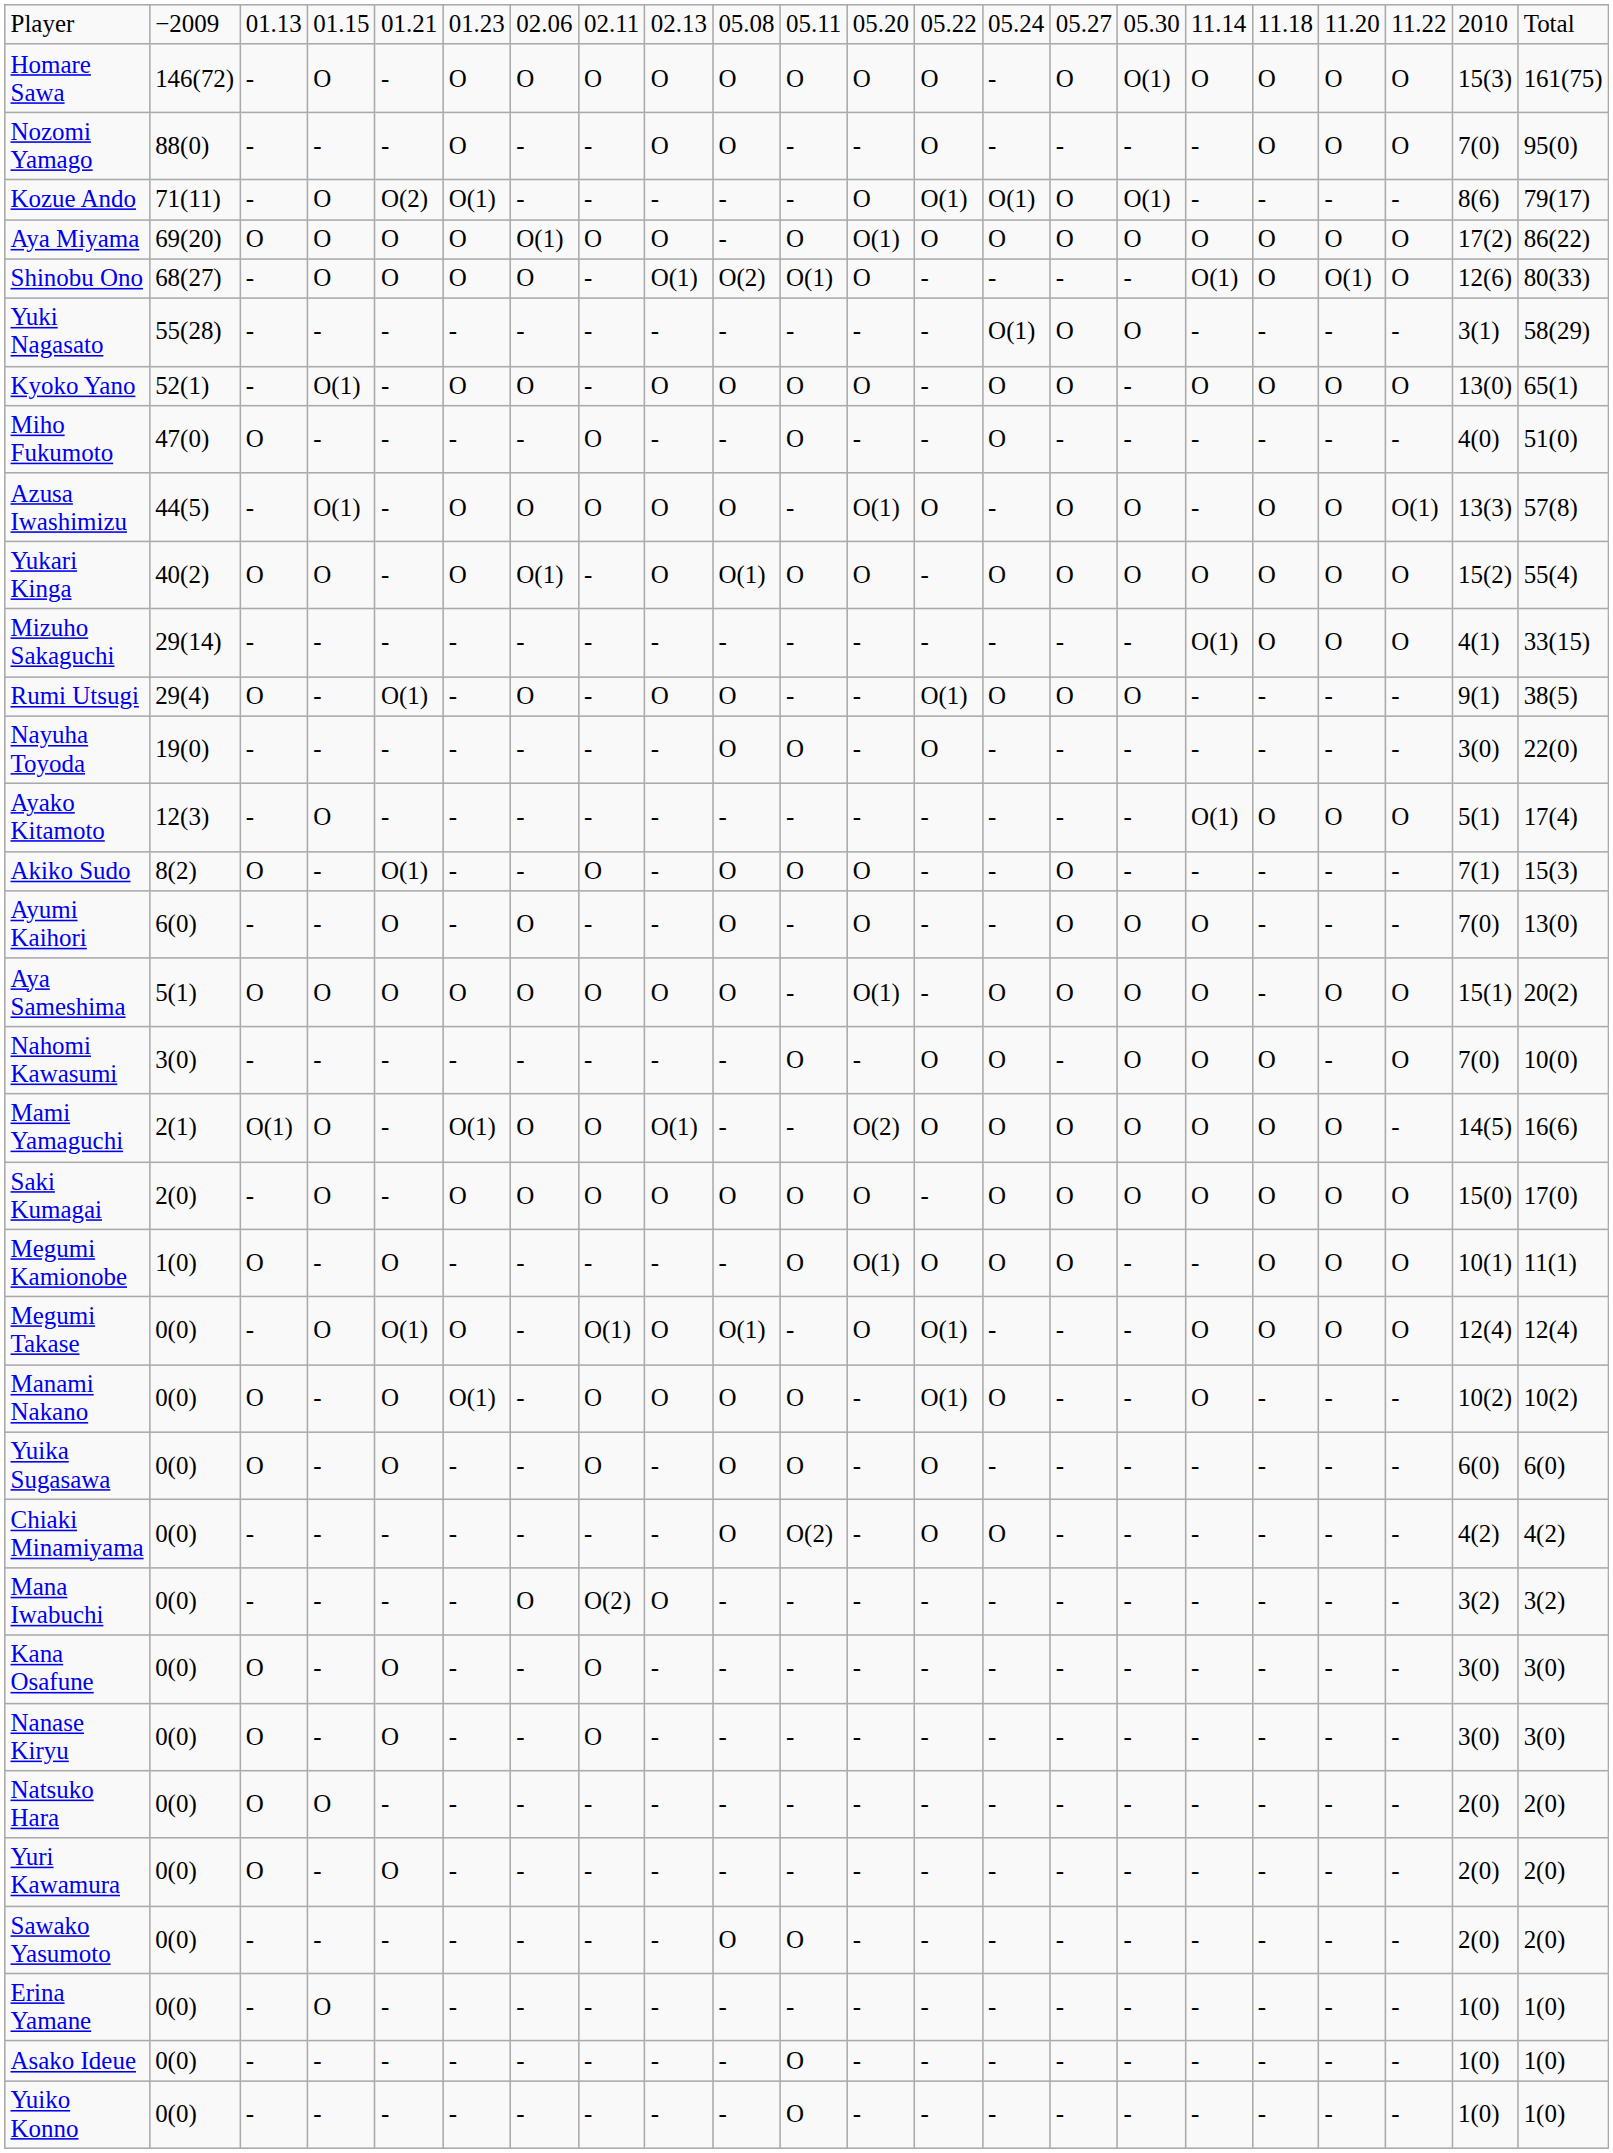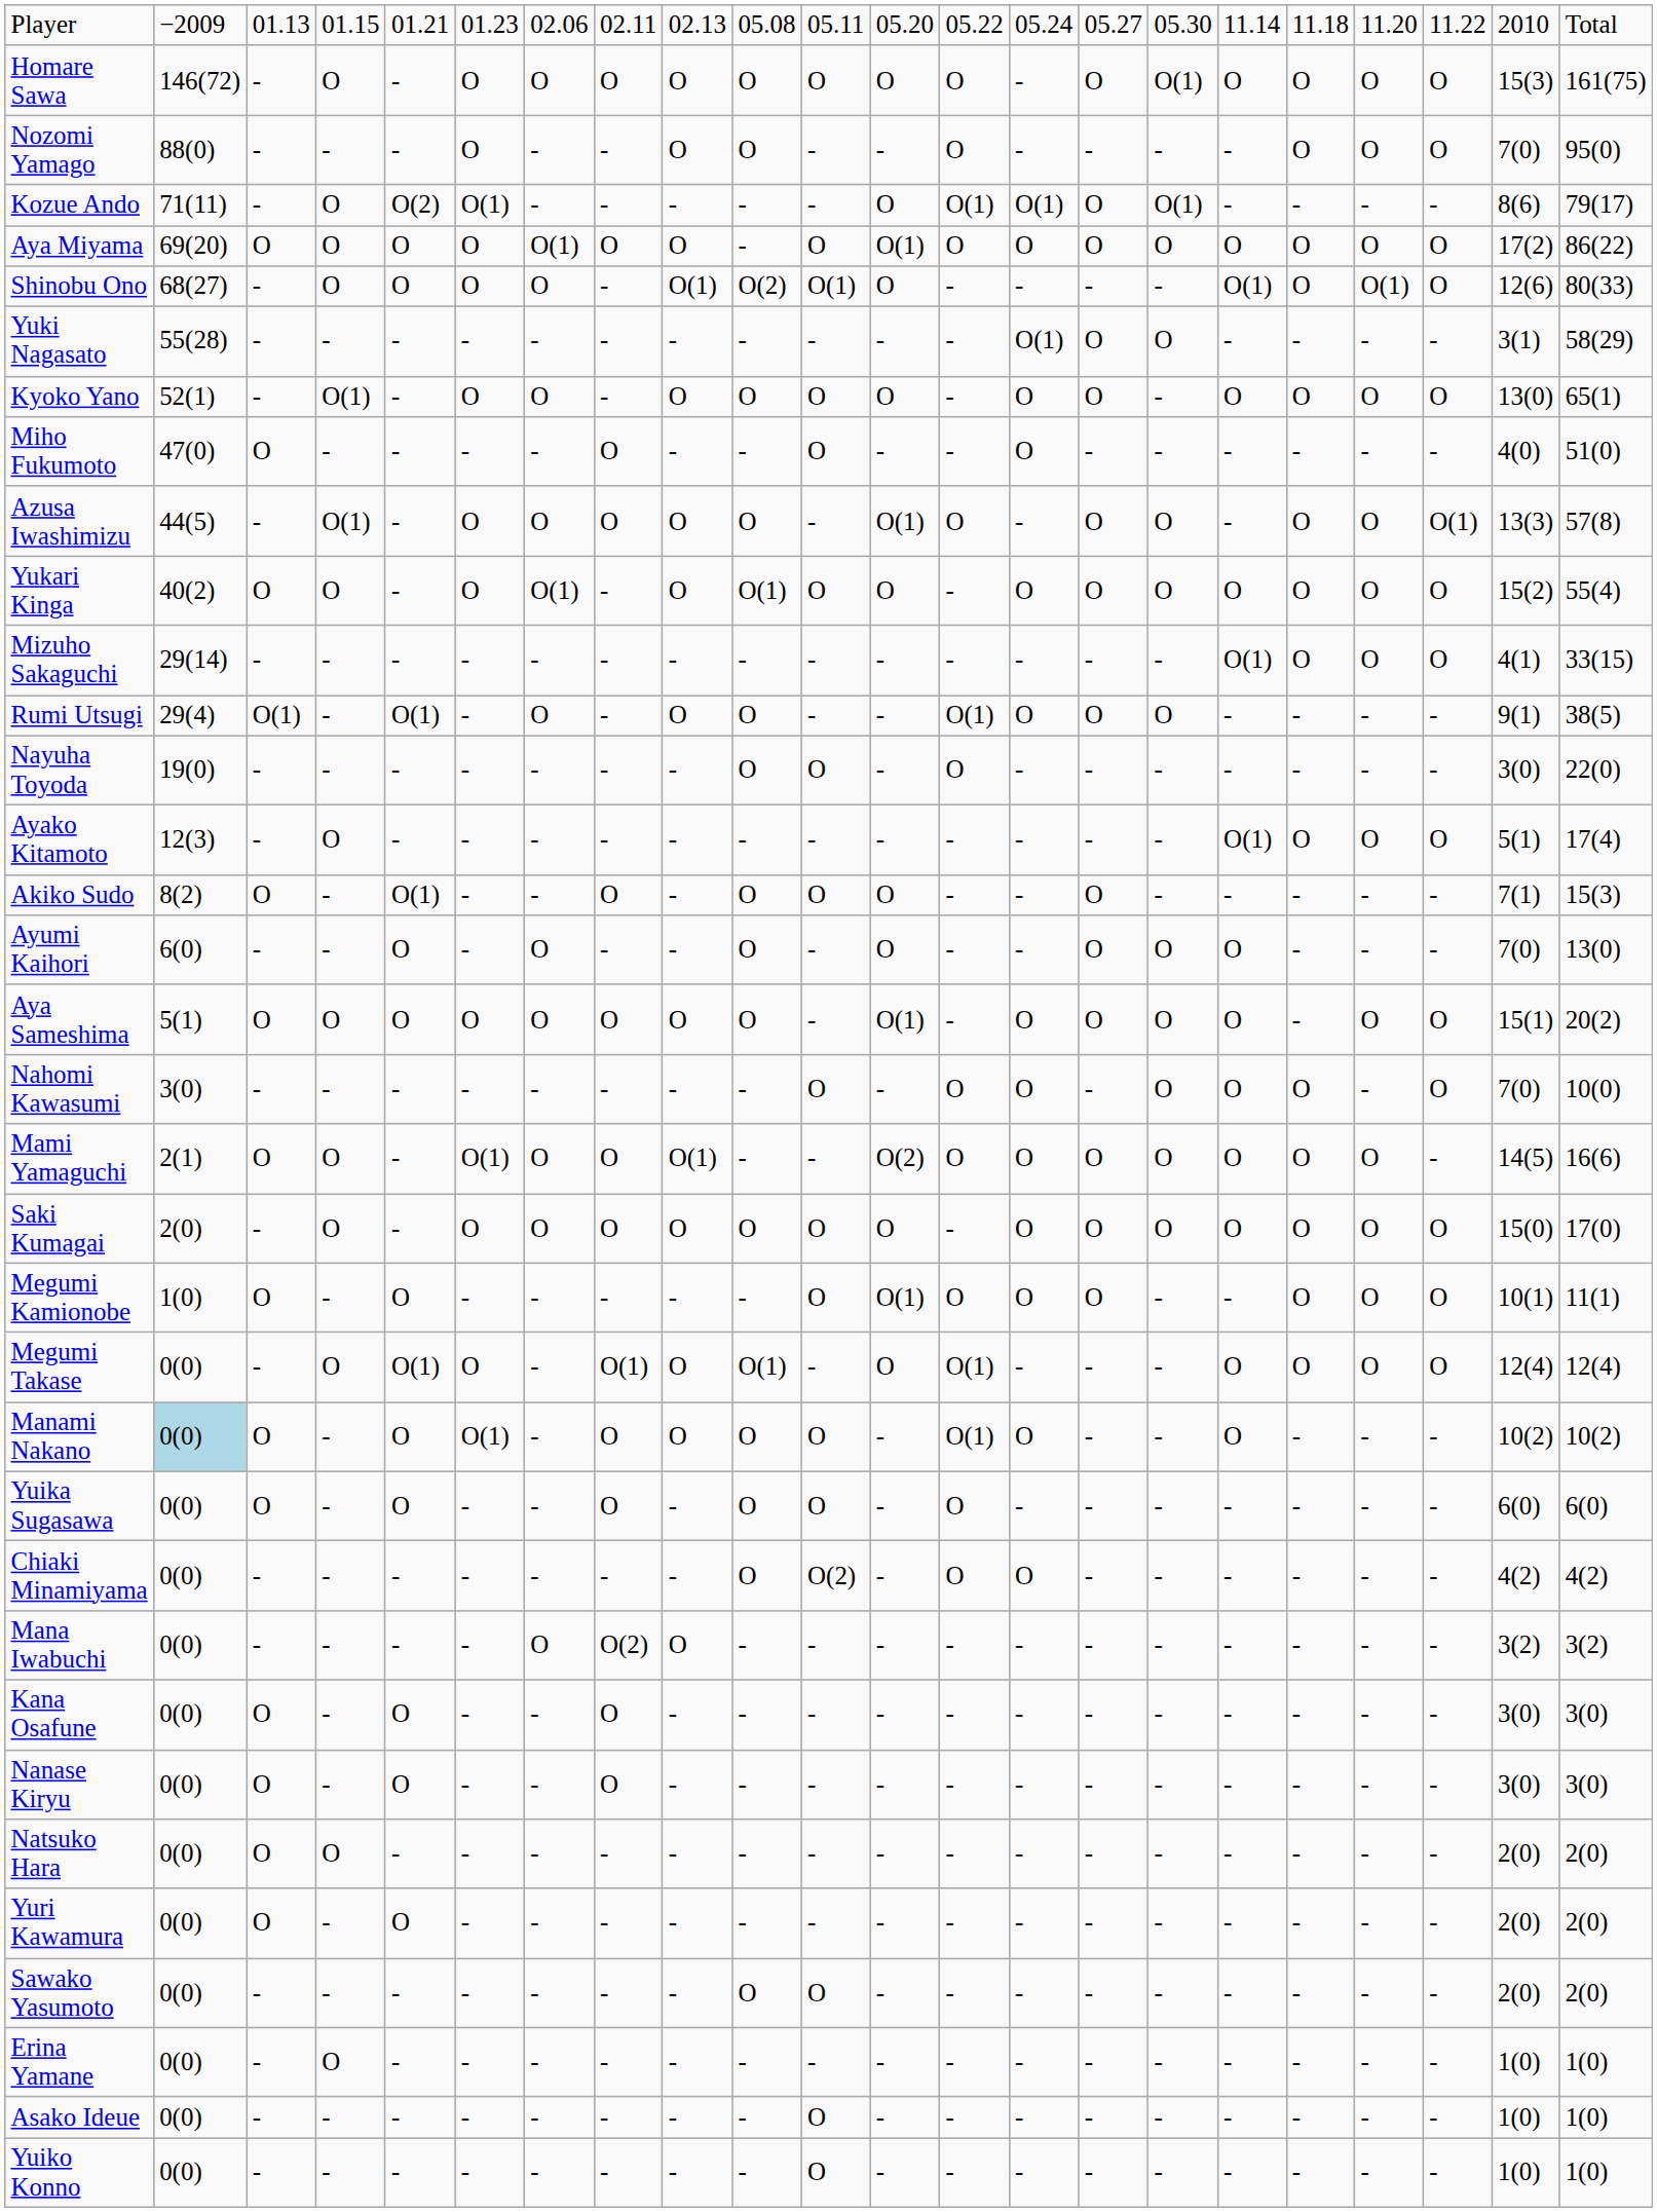Rumi Utsugi | column 3: O -> O(1)
Mami Yamaguchi | column 3: O(1) -> O
Manami Nakano | column 2: no background -> lightblue background
